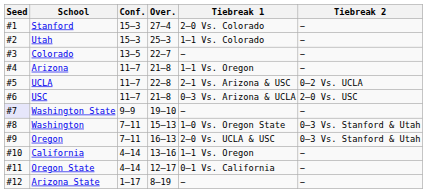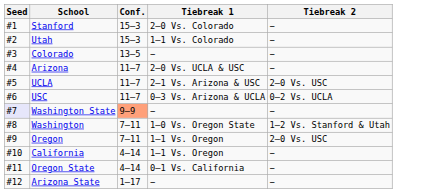- column: Over. | 27–4 | 25–3 | 22–7 | 21–8 | 22–8 | 21–8 | 19–10 | 15–13 | 16–13 | 13–16 | 12–17 | 8–19
Arizona | Tiebreak 1: 1–1 Vs. Oregon -> 2–0 Vs. UCLA & USC
UCLA | Tiebreak 2: 0–2 Vs. UCLA -> 2–0 Vs. USC
USC | Tiebreak 2: 2–0 Vs. USC -> 0–2 Vs. UCLA
Washington State | Conf.: no background -> lightsalmon background
Washington | Tiebreak 2: 0–3 Vs. Stanford & Utah -> 1–2 Vs. Stanford & Utah
Oregon | Tiebreak 1: 2–0 Vs. UCLA & USC -> 1–1 Vs. Oregon
Oregon | Tiebreak 2: 0–3 Vs. Stanford & Utah -> 2–0 Vs. USC
